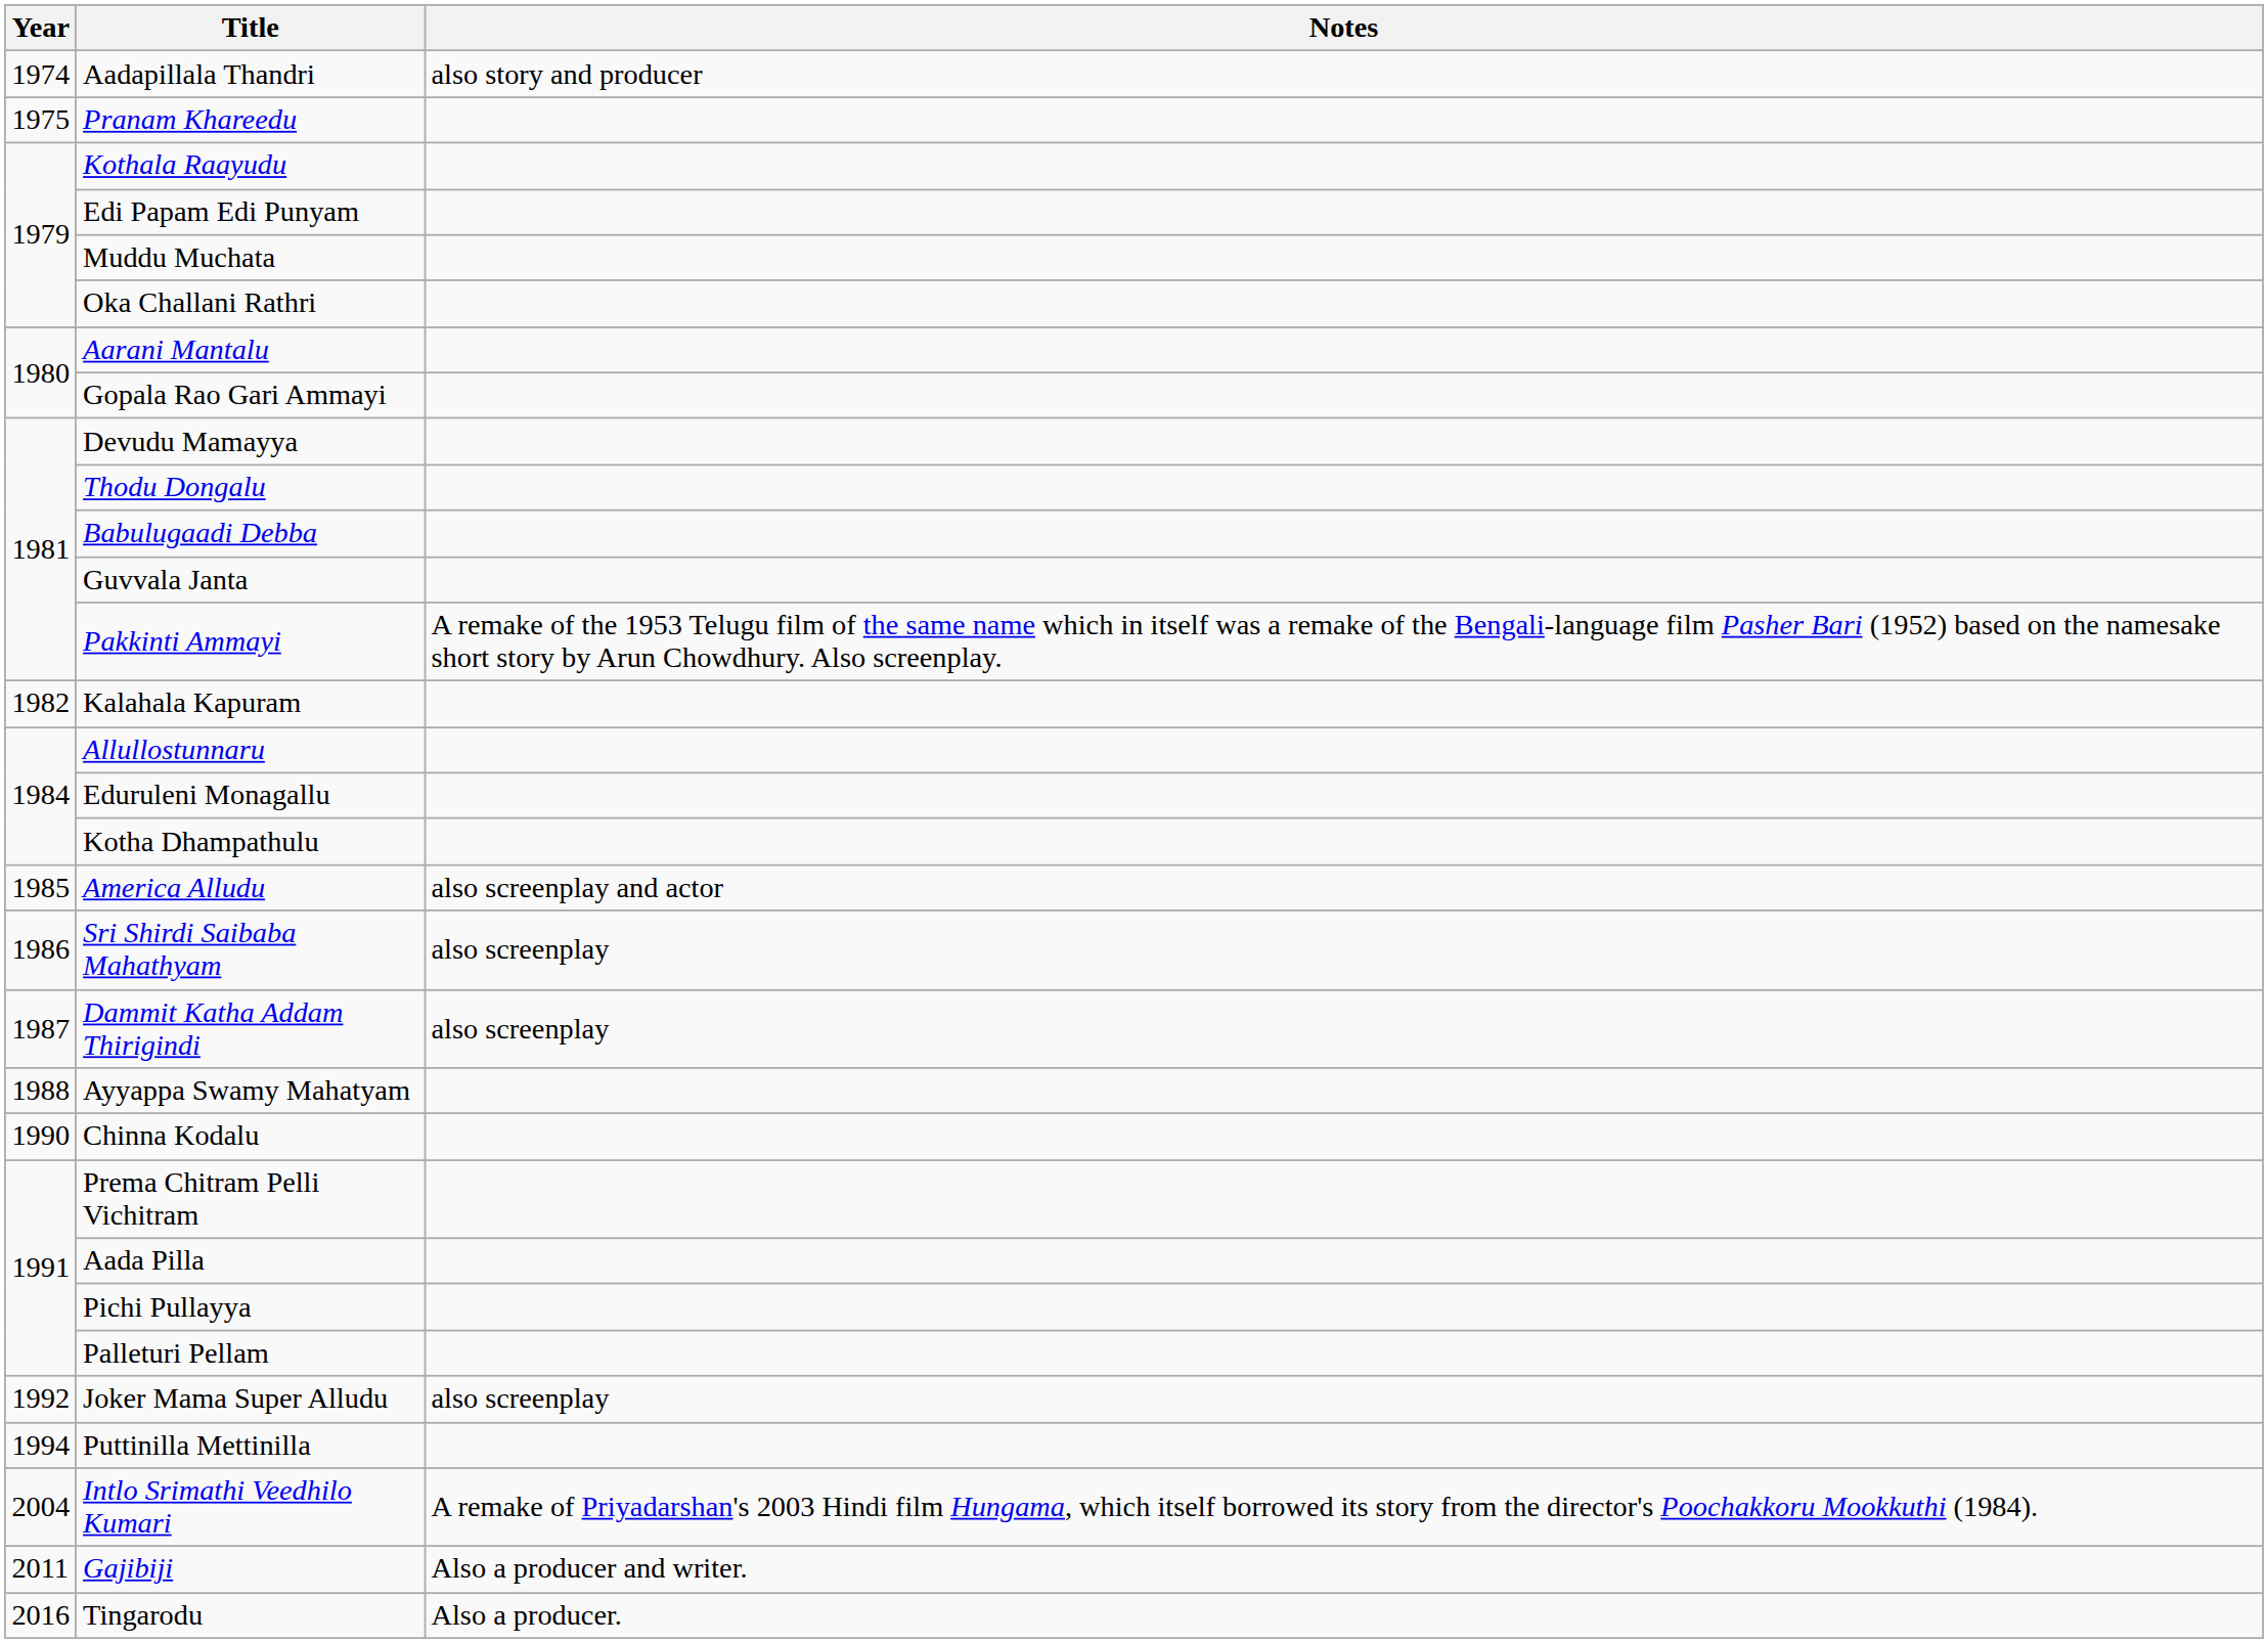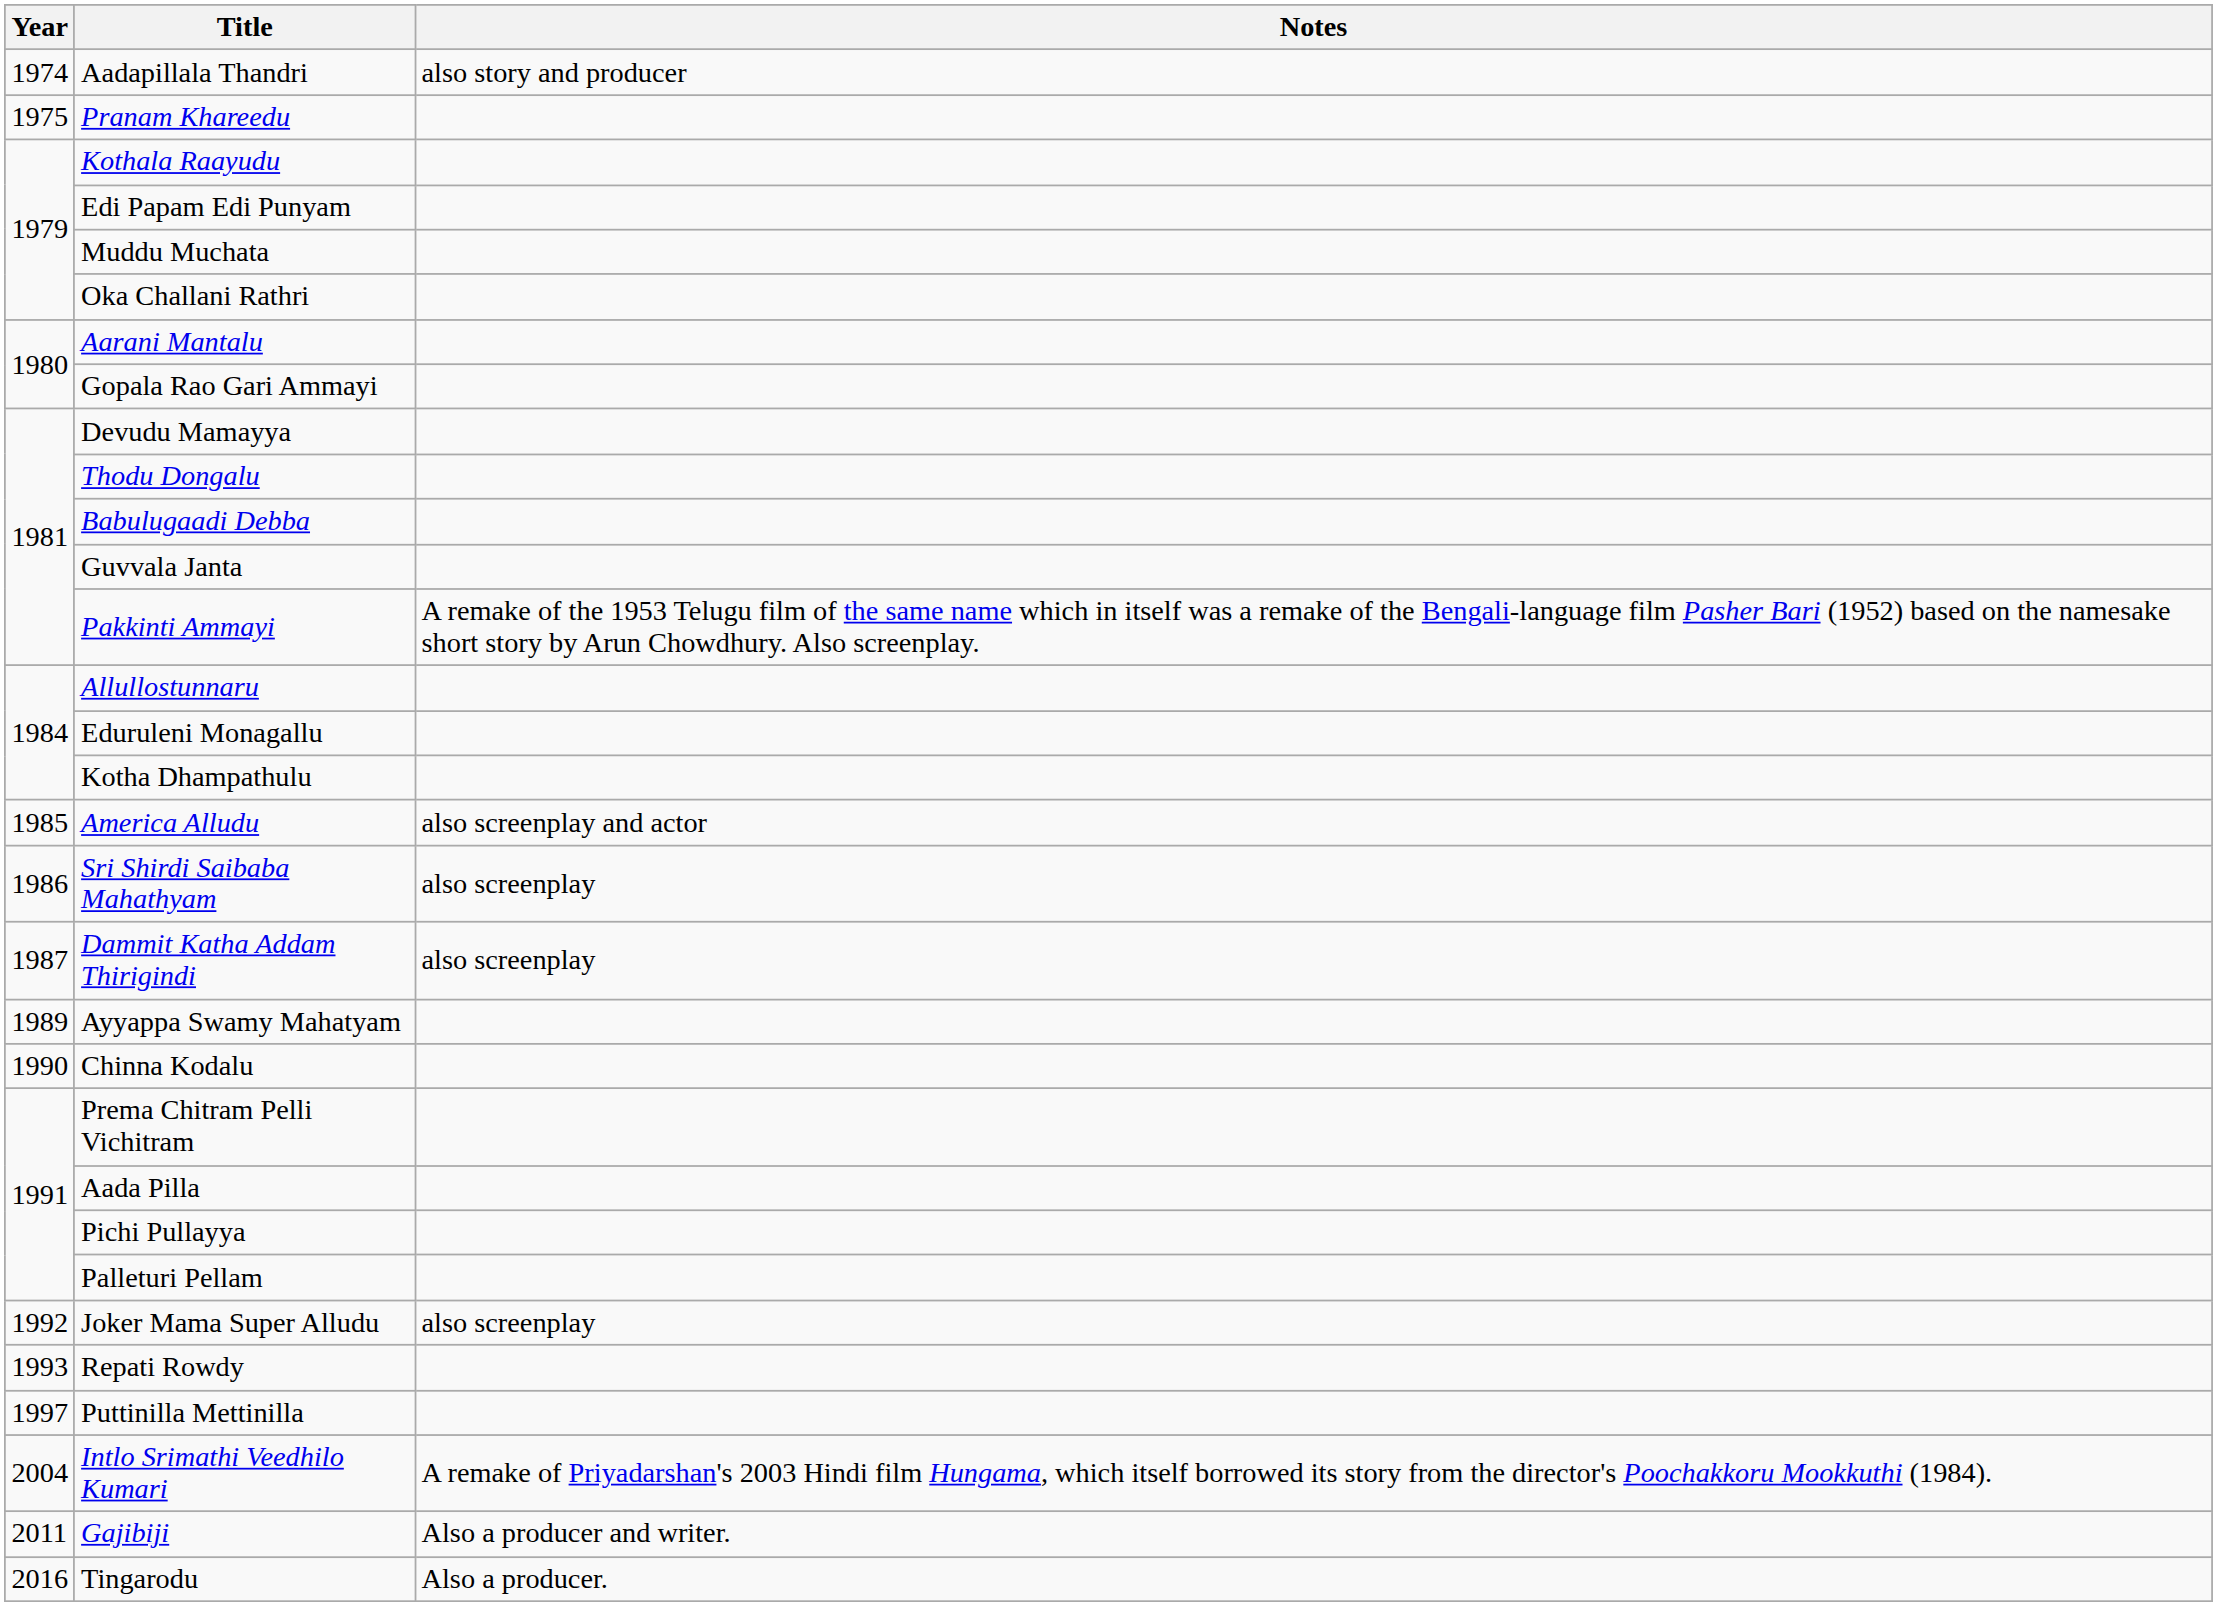- row: 1982 | Kalahala Kapuram
Ayyappa Swamy Mahatyam | Year: 1988 -> 1989
+ row: 1993 | Repati Rowdy
Puttinilla Mettinilla | Year: 1994 -> 1997
